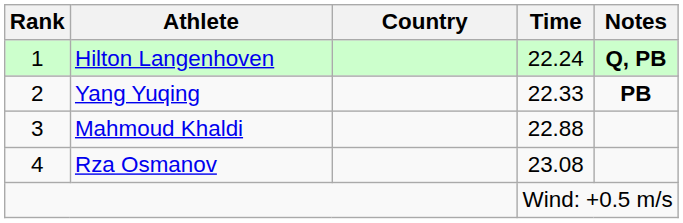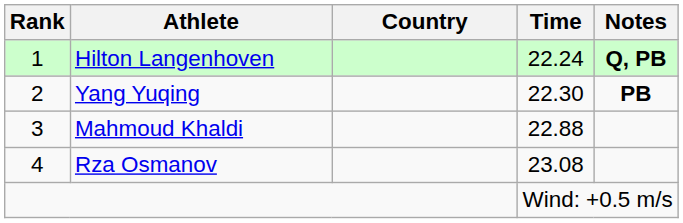Yang Yuqing | Time: 22.33 -> 22.30
